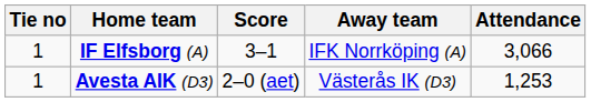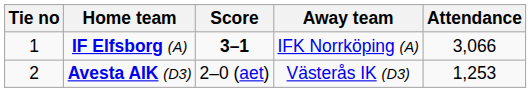IF Elfsborg (A) | Score: normal -> bold
Avesta AIK (D3) | Tie no: 1 -> 2
